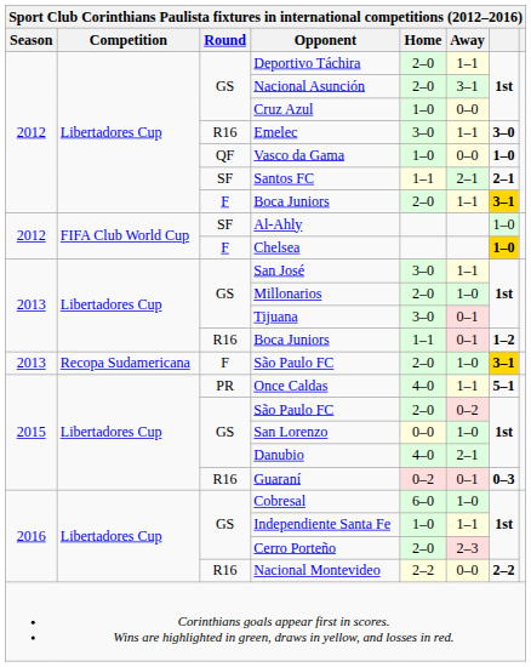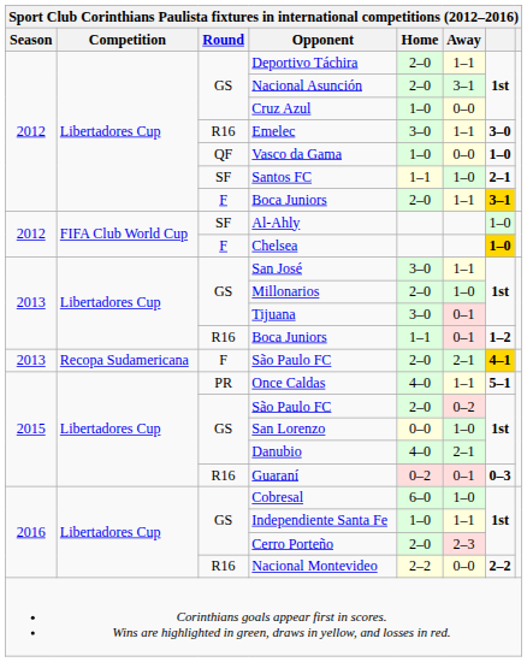Santos FC | Away: 2–1 -> 1–0
F / São Paulo FC | Away: 1–0 -> 2–1
F / São Paulo FC | column 7: 3–1 -> 4–1
